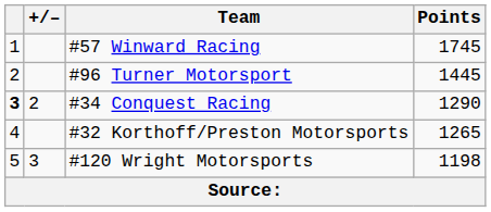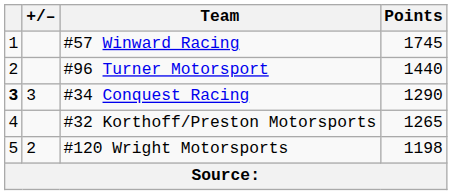#96 Turner Motorsport | Points: 1445 -> 1440
#34 Conquest Racing | +/–: 2 -> 3
#120 Wright Motorsports | +/–: 3 -> 2
